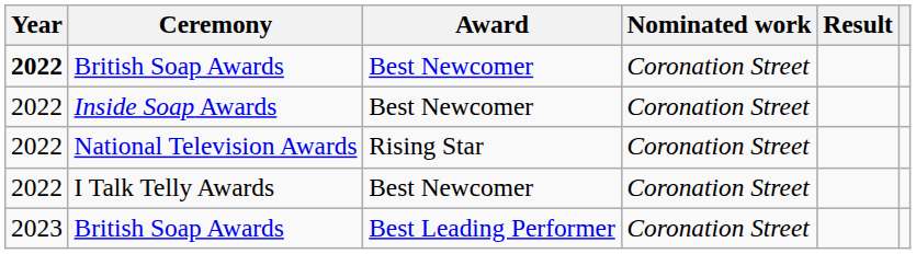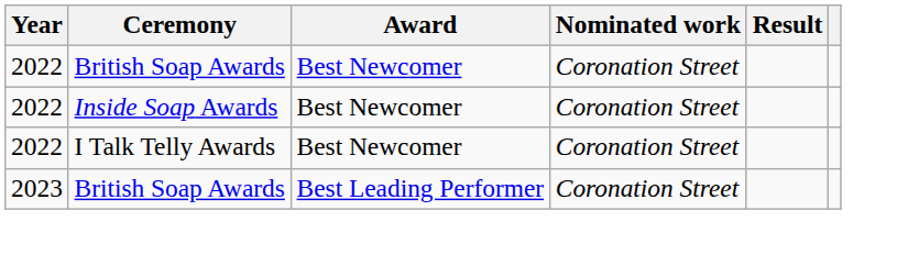British Soap Awards / Best Newcomer | Year: bold -> normal
- row: 2022 | National Television Awards | Rising Star | Coronation Street
